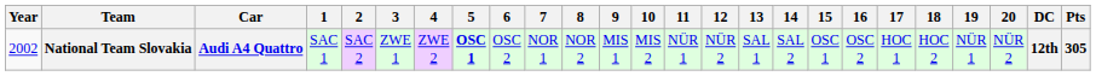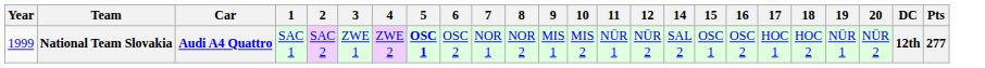- column: 13 | SAL 1
National Team Slovakia | Year: 2002 -> 1999
National Team Slovakia | Pts: 305 -> 277
